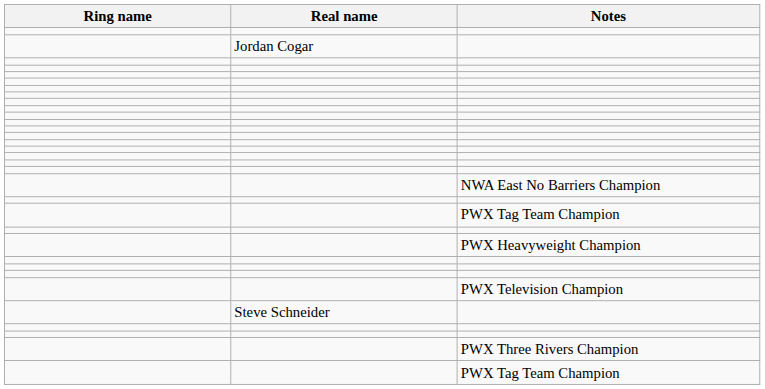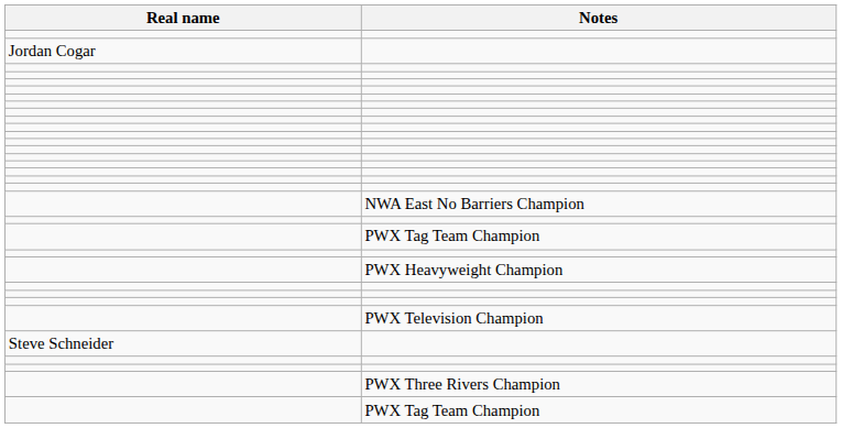- column: Ring name
